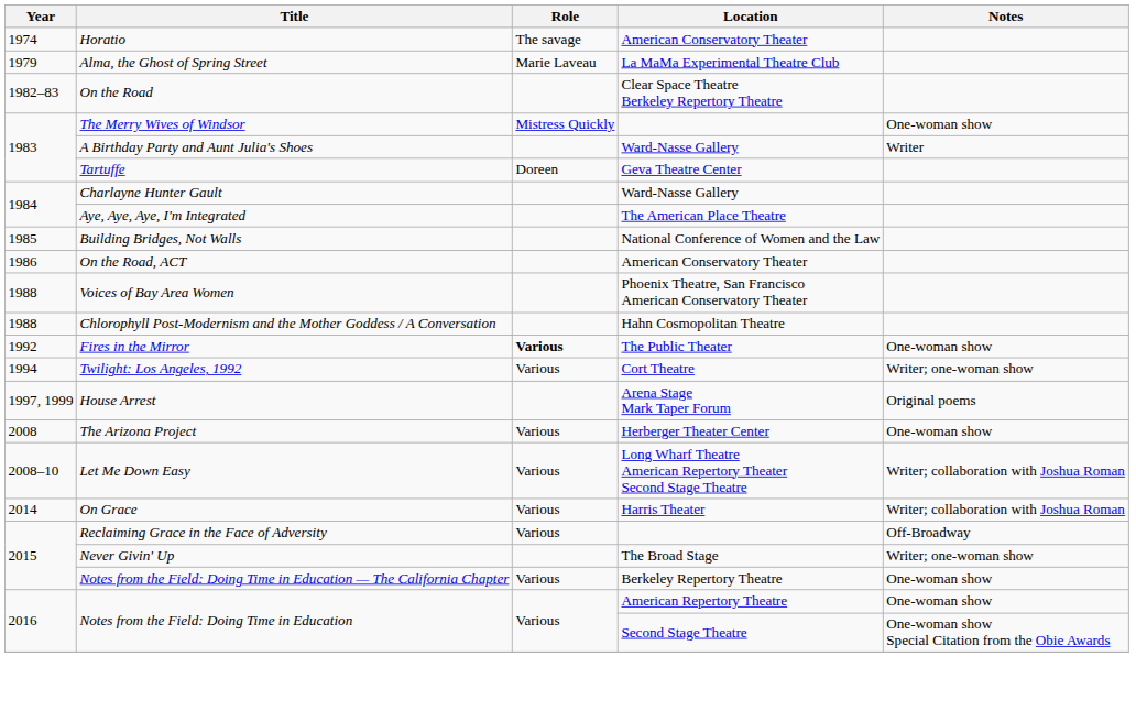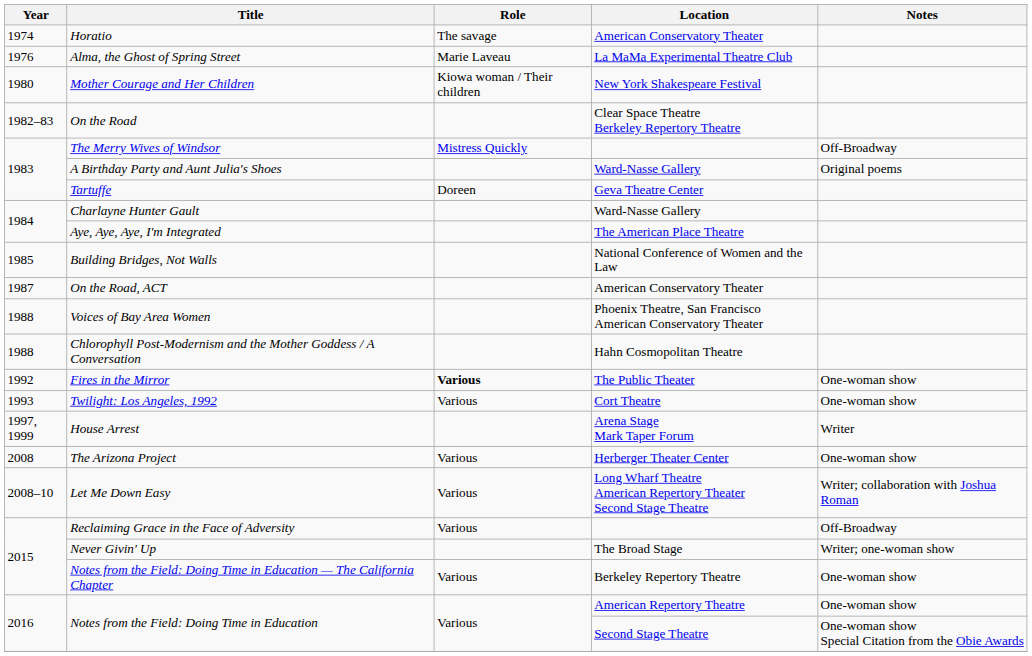Alma, the Ghost of Spring Street | Year: 1979 -> 1976
+ row: 1980 | Mother Courage and Her Children | Kiowa woman / Their children | New York Shakespeare Festival
The Merry Wives of Windsor | Notes: One-woman show -> Off-Broadway
A Birthday Party and Aunt Julia's Shoes | Notes: Writer -> Original poems
On the Road, ACT | Year: 1986 -> 1987
Twilight: Los Angeles, 1992 | Year: 1994 -> 1993
Twilight: Los Angeles, 1992 | Notes: Writer; one-woman show -> One-woman show
House Arrest | Notes: Original poems -> Writer
- row: 2014 | On Grace | Various | Harris Theater | Writer; collaboration with Joshua Roman
